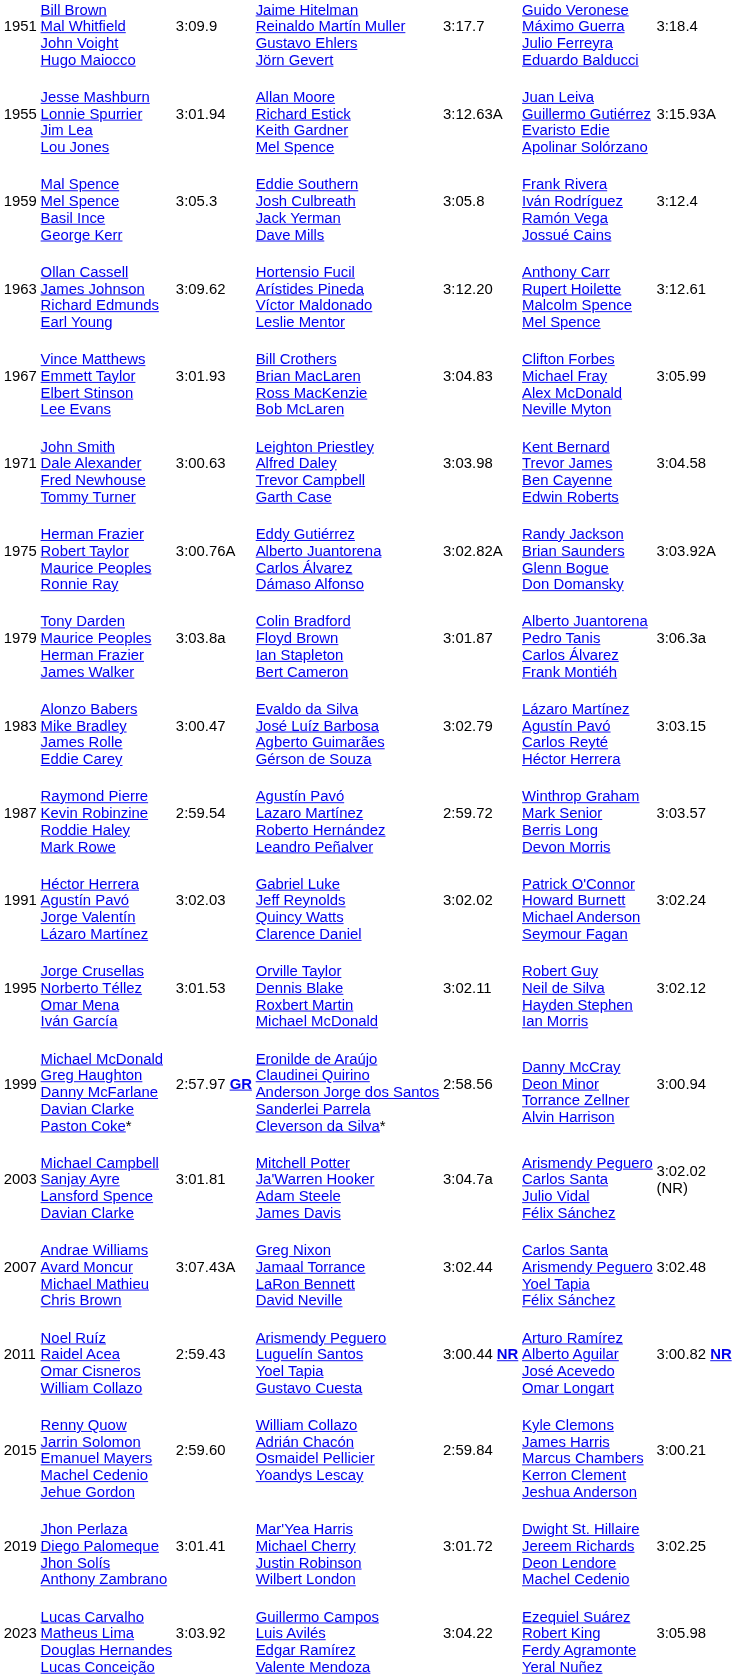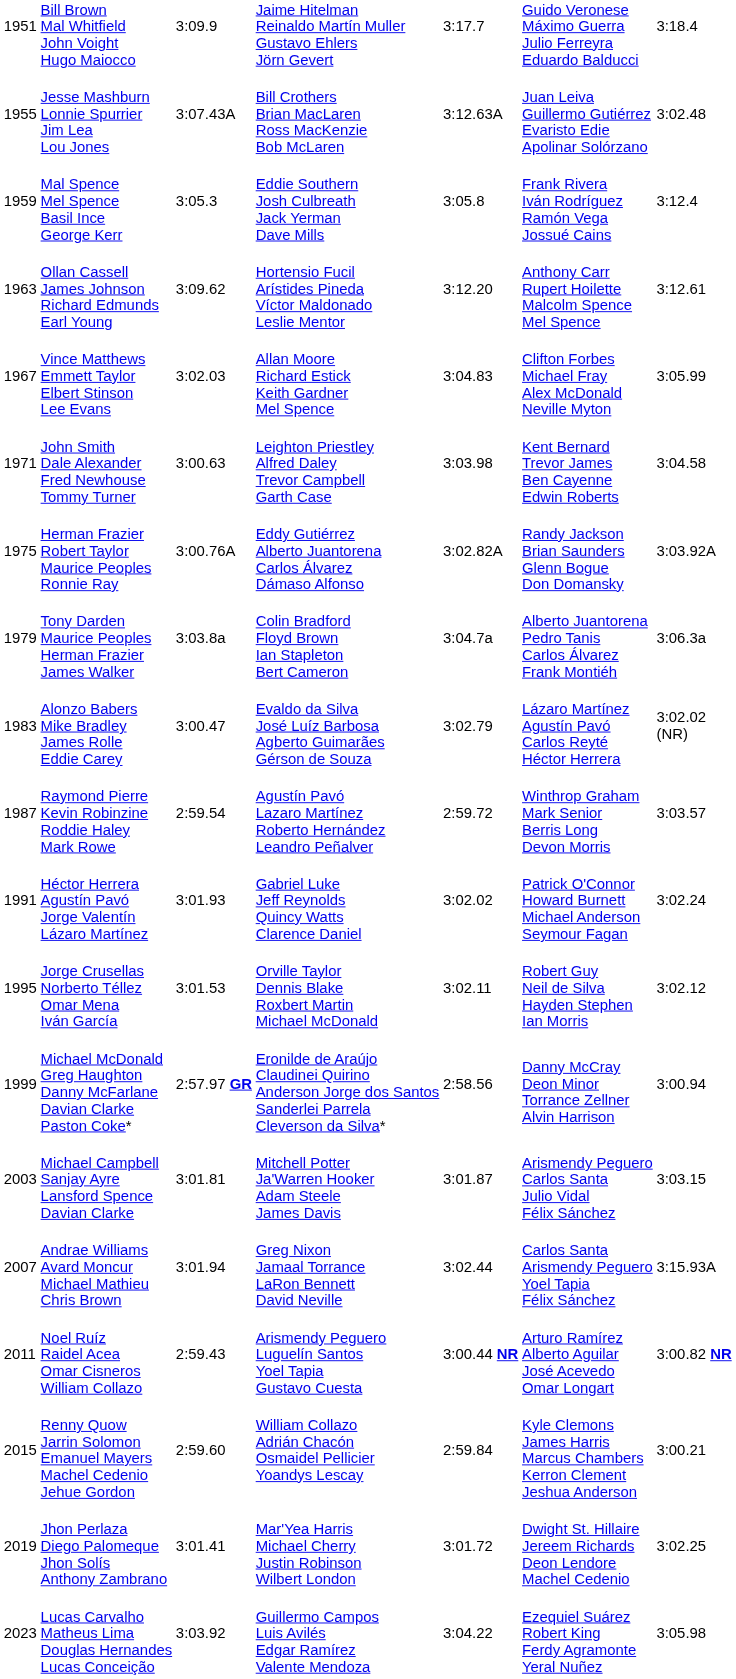Jesse Mashburn Lonnie Spurrier Jim Lea Lou Jones | column 3: 3:01.94 -> 3:07.43A
Jesse Mashburn Lonnie Spurrier Jim Lea Lou Jones | column 4: Allan Moore Richard Estick Keith Gardner Mel Spence -> Bill Crothers Brian MacLaren Ross MacKenzie Bob McLaren
Jesse Mashburn Lonnie Spurrier Jim Lea Lou Jones | column 7: 3:15.93A -> 3:02.48
Vince Matthews Emmett Taylor Elbert Stinson Lee Evans | column 3: 3:01.93 -> 3:02.03
Vince Matthews Emmett Taylor Elbert Stinson Lee Evans | column 4: Bill Crothers Brian MacLaren Ross MacKenzie Bob McLaren -> Allan Moore Richard Estick Keith Gardner Mel Spence
Tony Darden Maurice Peoples Herman Frazier James Walker | column 5: 3:01.87 -> 3:04.7a
Alonzo Babers Mike Bradley James Rolle Eddie Carey | column 7: 3:03.15 -> 3:02.02 (NR)
Héctor Herrera Agustín Pavó Jorge Valentín Lázaro Martínez | column 3: 3:02.03 -> 3:01.93
Michael Campbell Sanjay Ayre Lansford Spence Davian Clarke | column 5: 3:04.7a -> 3:01.87
Michael Campbell Sanjay Ayre Lansford Spence Davian Clarke | column 7: 3:02.02 (NR) -> 3:03.15
Andrae Williams Avard Moncur Michael Mathieu Chris Brown | column 3: 3:07.43A -> 3:01.94
Andrae Williams Avard Moncur Michael Mathieu Chris Brown | column 7: 3:02.48 -> 3:15.93A
